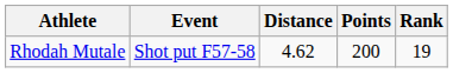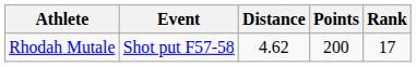Rhodah Mutale | Rank: 19 -> 17
